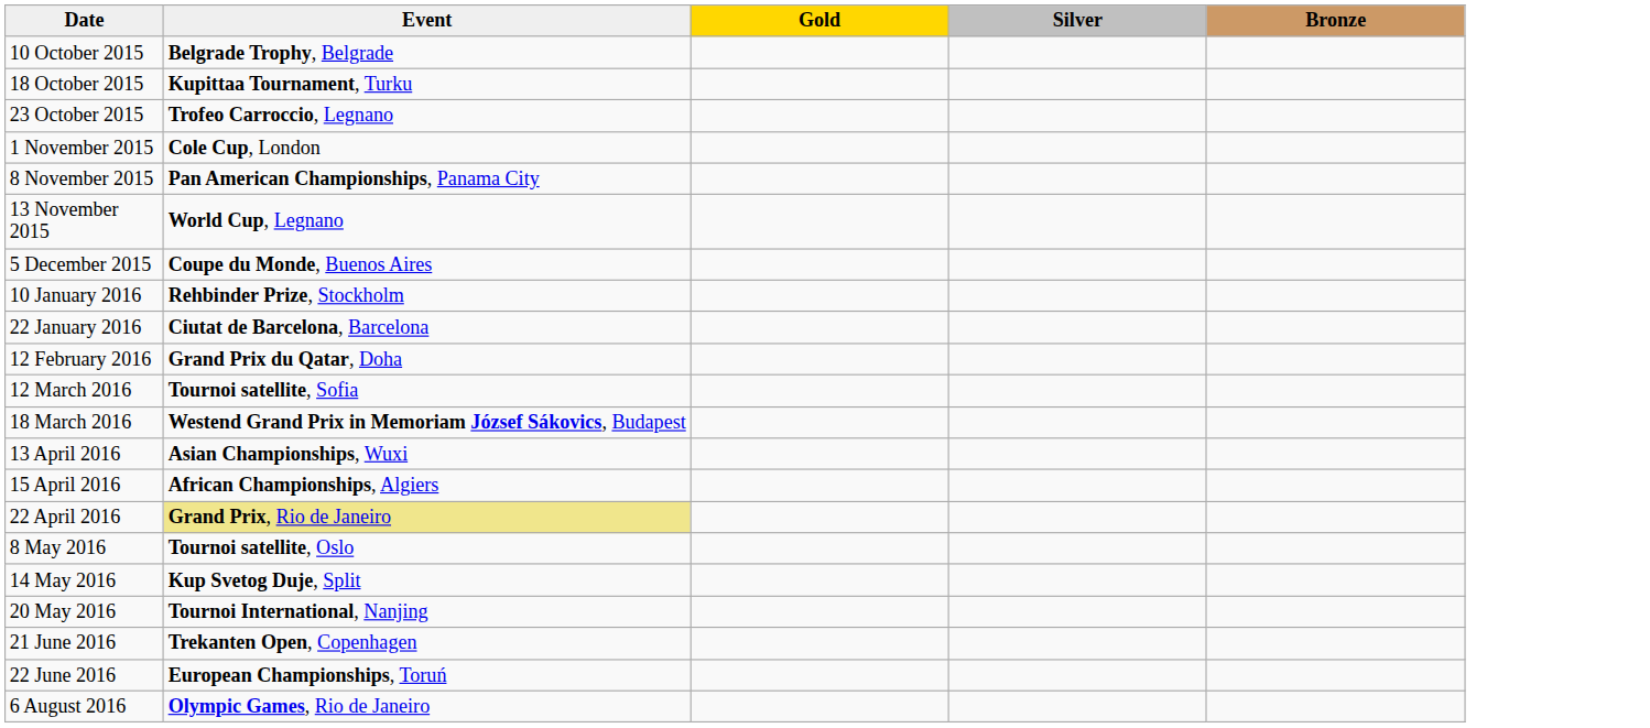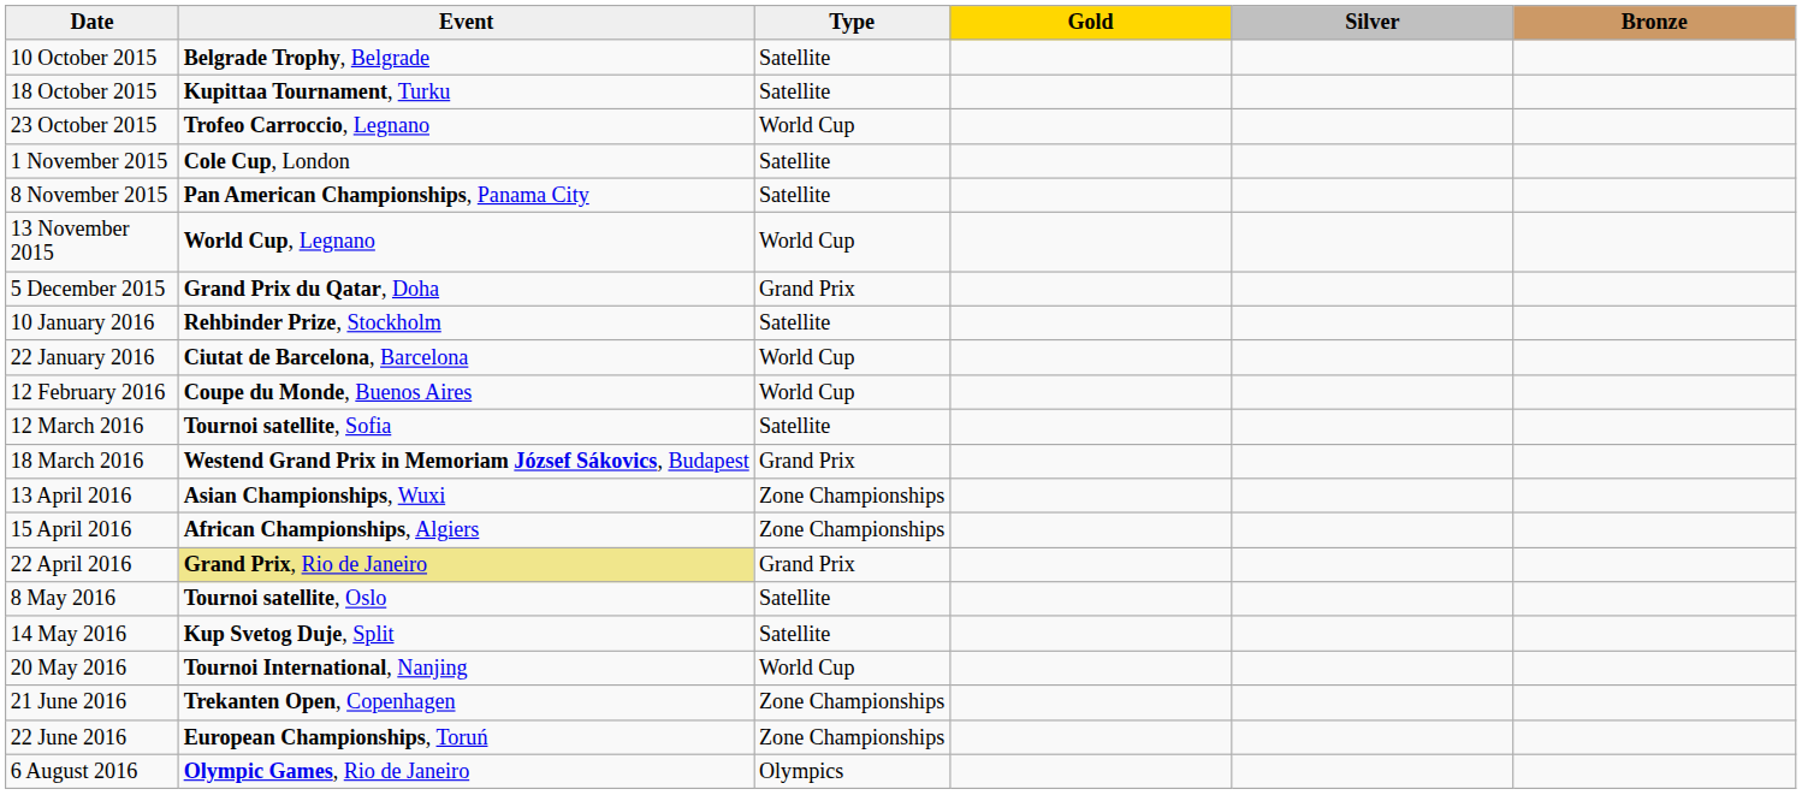+ column: Type | Satellite | Satellite | World Cup | Satellite | Satellite | World Cup | Grand Prix | Satellite | World Cup | World Cup | Satellite | Grand Prix | Zone Championships | Zone Championships | Grand Prix | Satellite | Satellite | World Cup | Zone Championships | Zone Championships | Olympics
5 December 2015 | Event: Coupe du Monde, Buenos Aires -> Grand Prix du Qatar, Doha
12 February 2016 | Event: Grand Prix du Qatar, Doha -> Coupe du Monde, Buenos Aires
